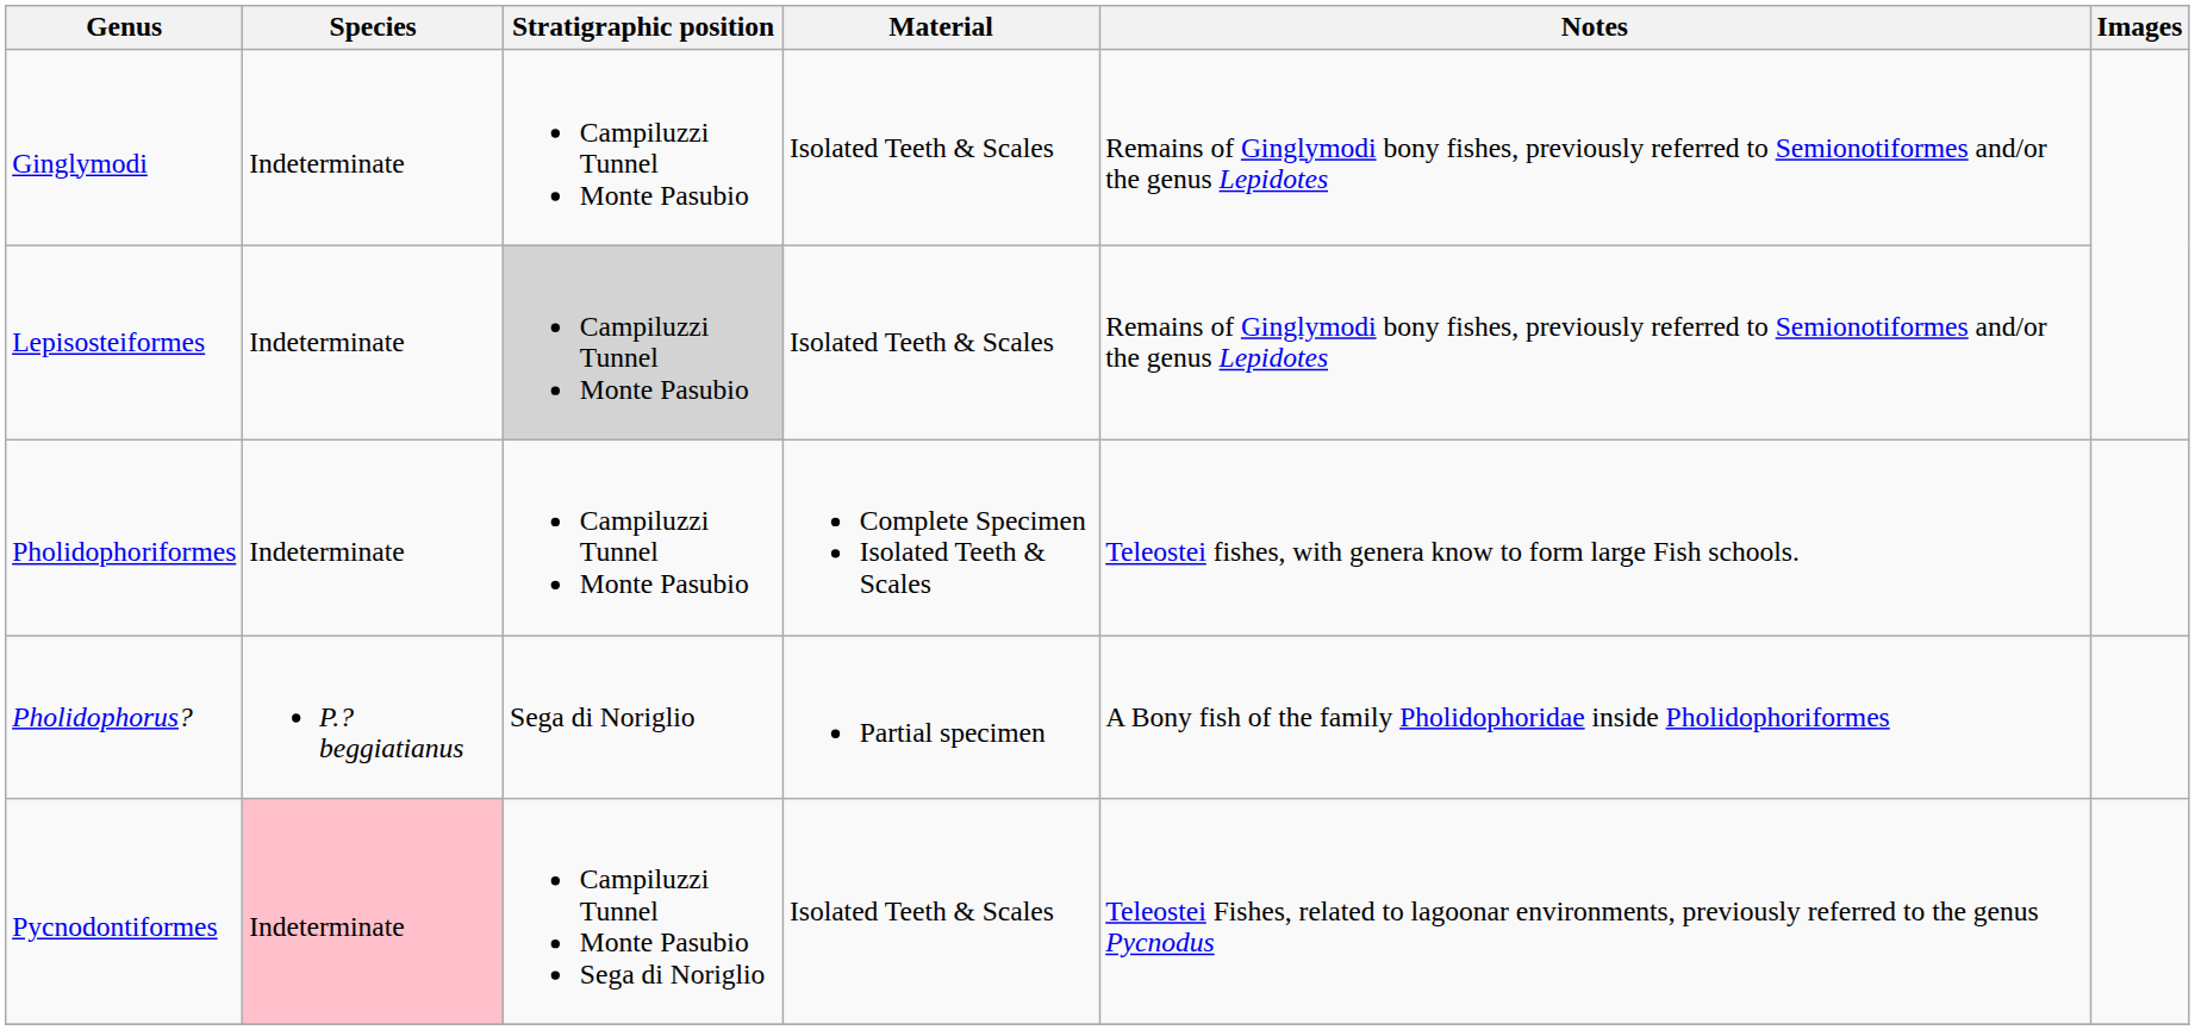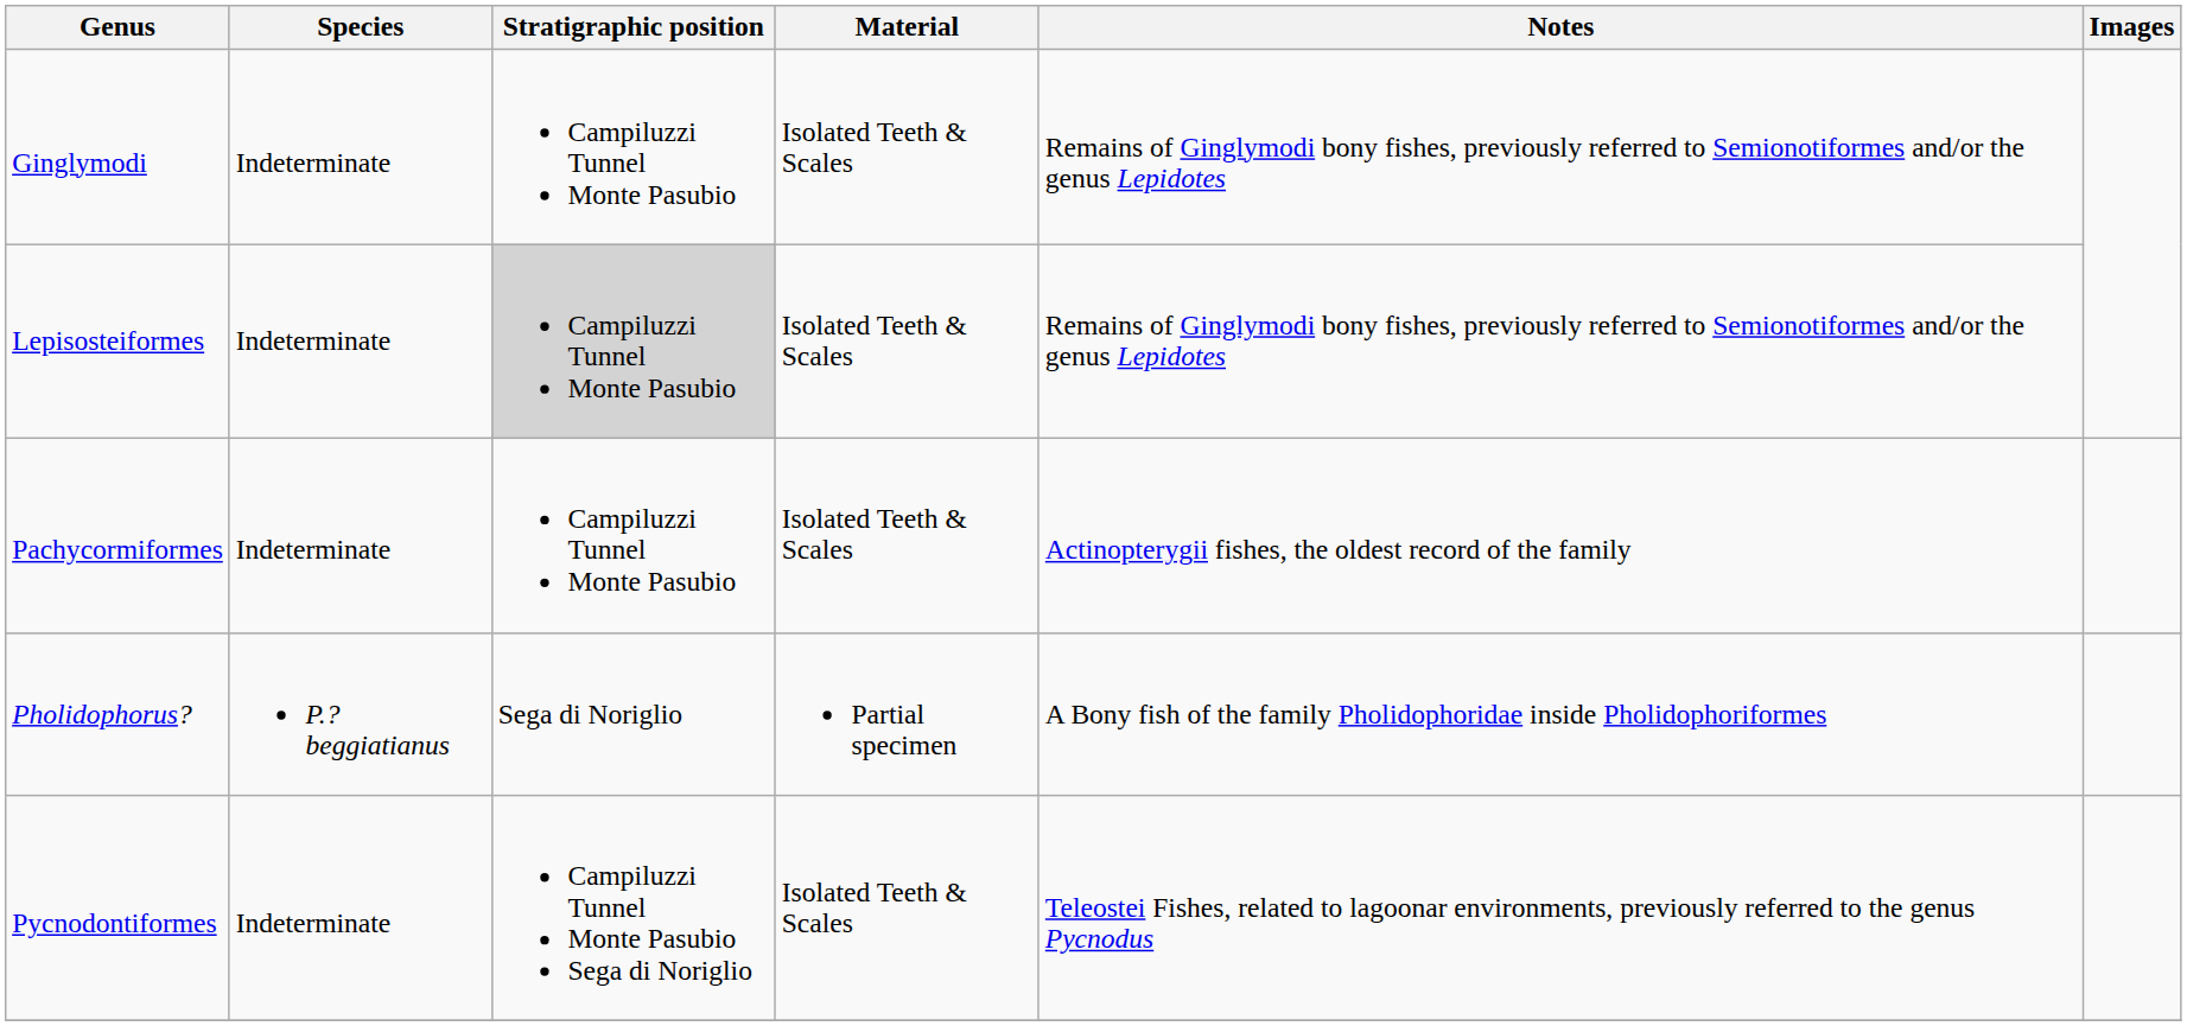+ row: Pachycormiformes | Indeterminate | Campiluzzi Tunnel Monte Pasubio | Isolated Teeth & Scales | Actinopterygii fishes, the oldest record of the family
- row: Pholidophoriformes | Indeterminate | Campiluzzi Tunnel Monte Pasubio | Complete Specimen Isolated Teeth & Scales | Teleostei fishes, with genera know to form large Fish schools.
Pycnodontiformes | Species: pink background -> no background
